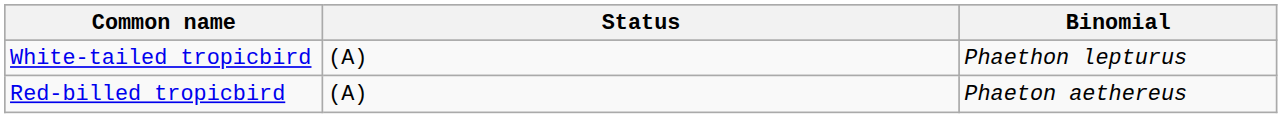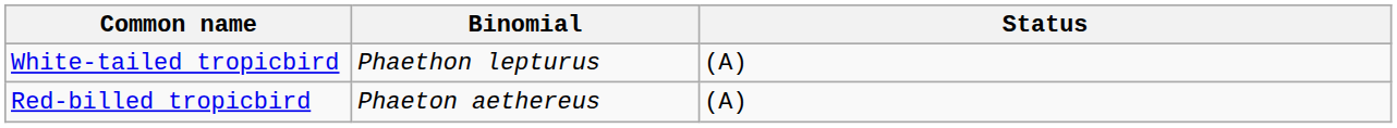columns swapped: Binomial <-> Status
